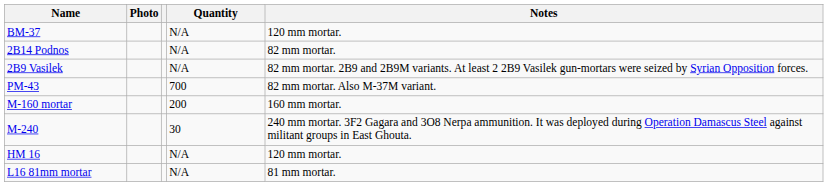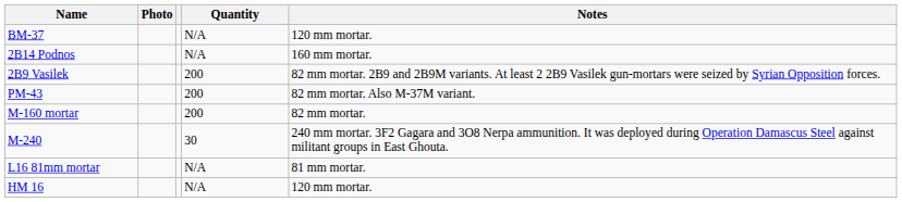2B14 Podnos | Notes: 82 mm mortar. -> 160 mm mortar.
2B9 Vasilek | Quantity: N/A -> 200
PM-43 | Quantity: 700 -> 200
M-160 mortar | Notes: 160 mm mortar. -> 82 mm mortar.
rows swapped: HM 16 <-> L16 81mm mortar
